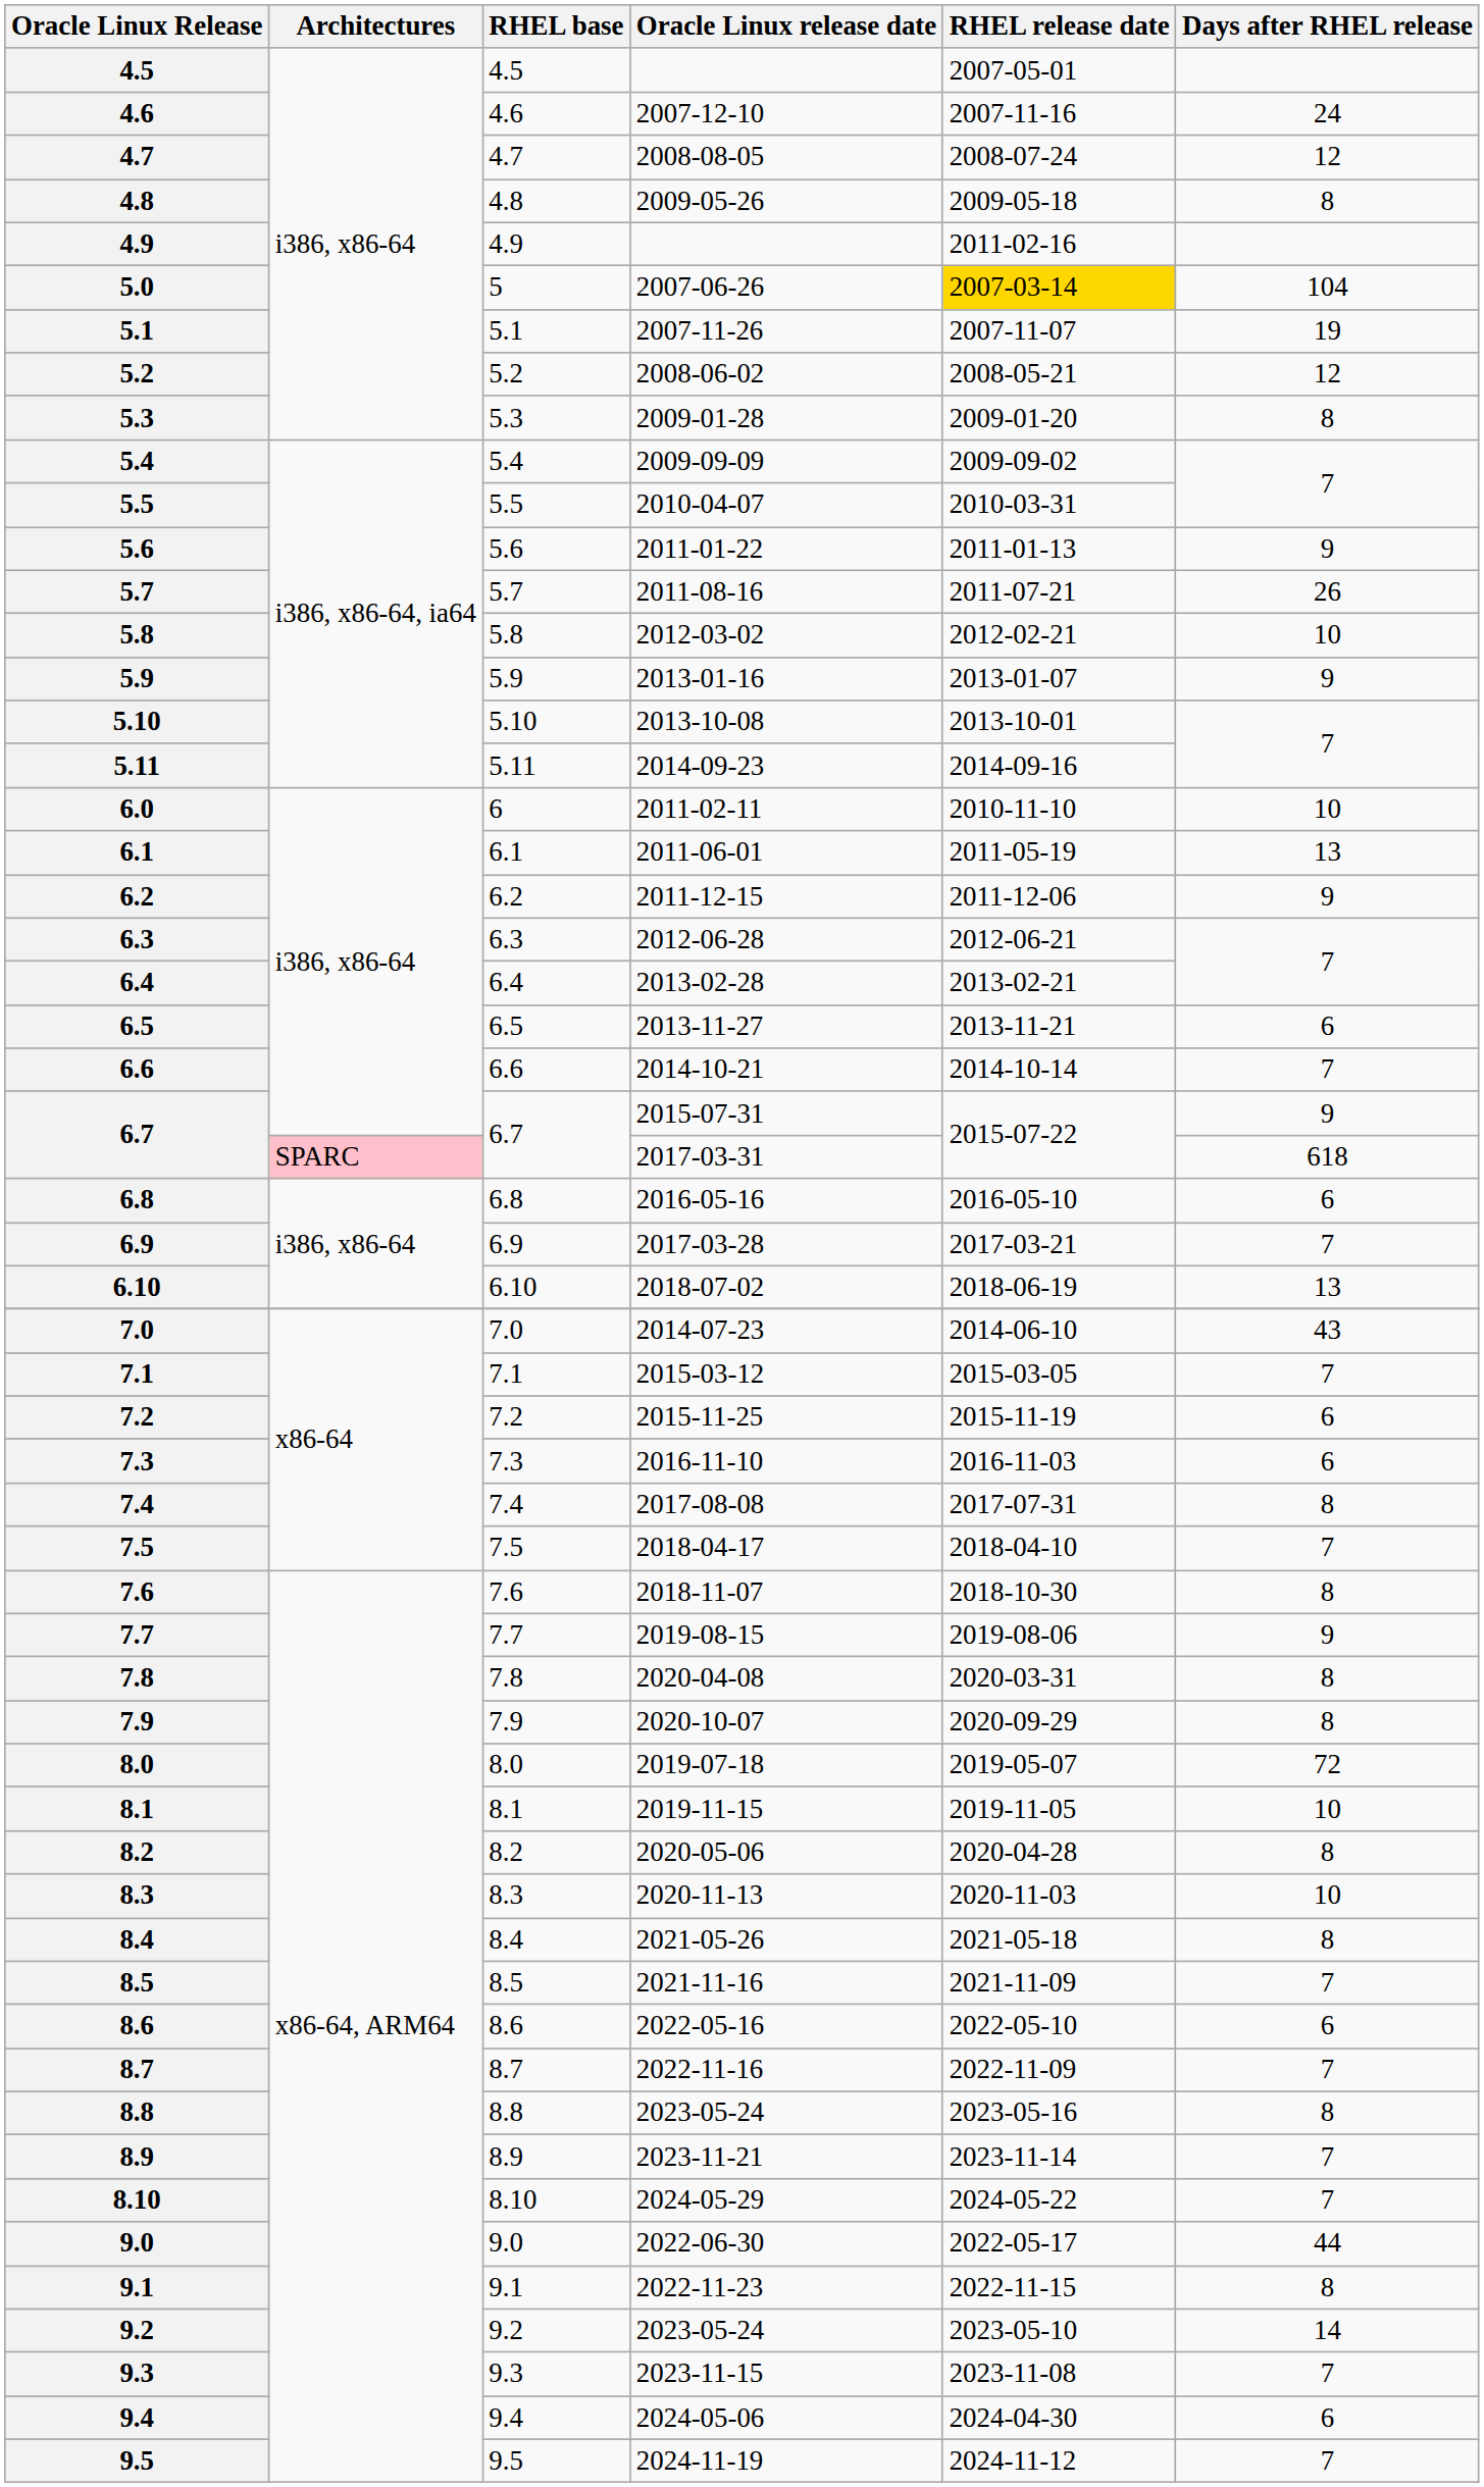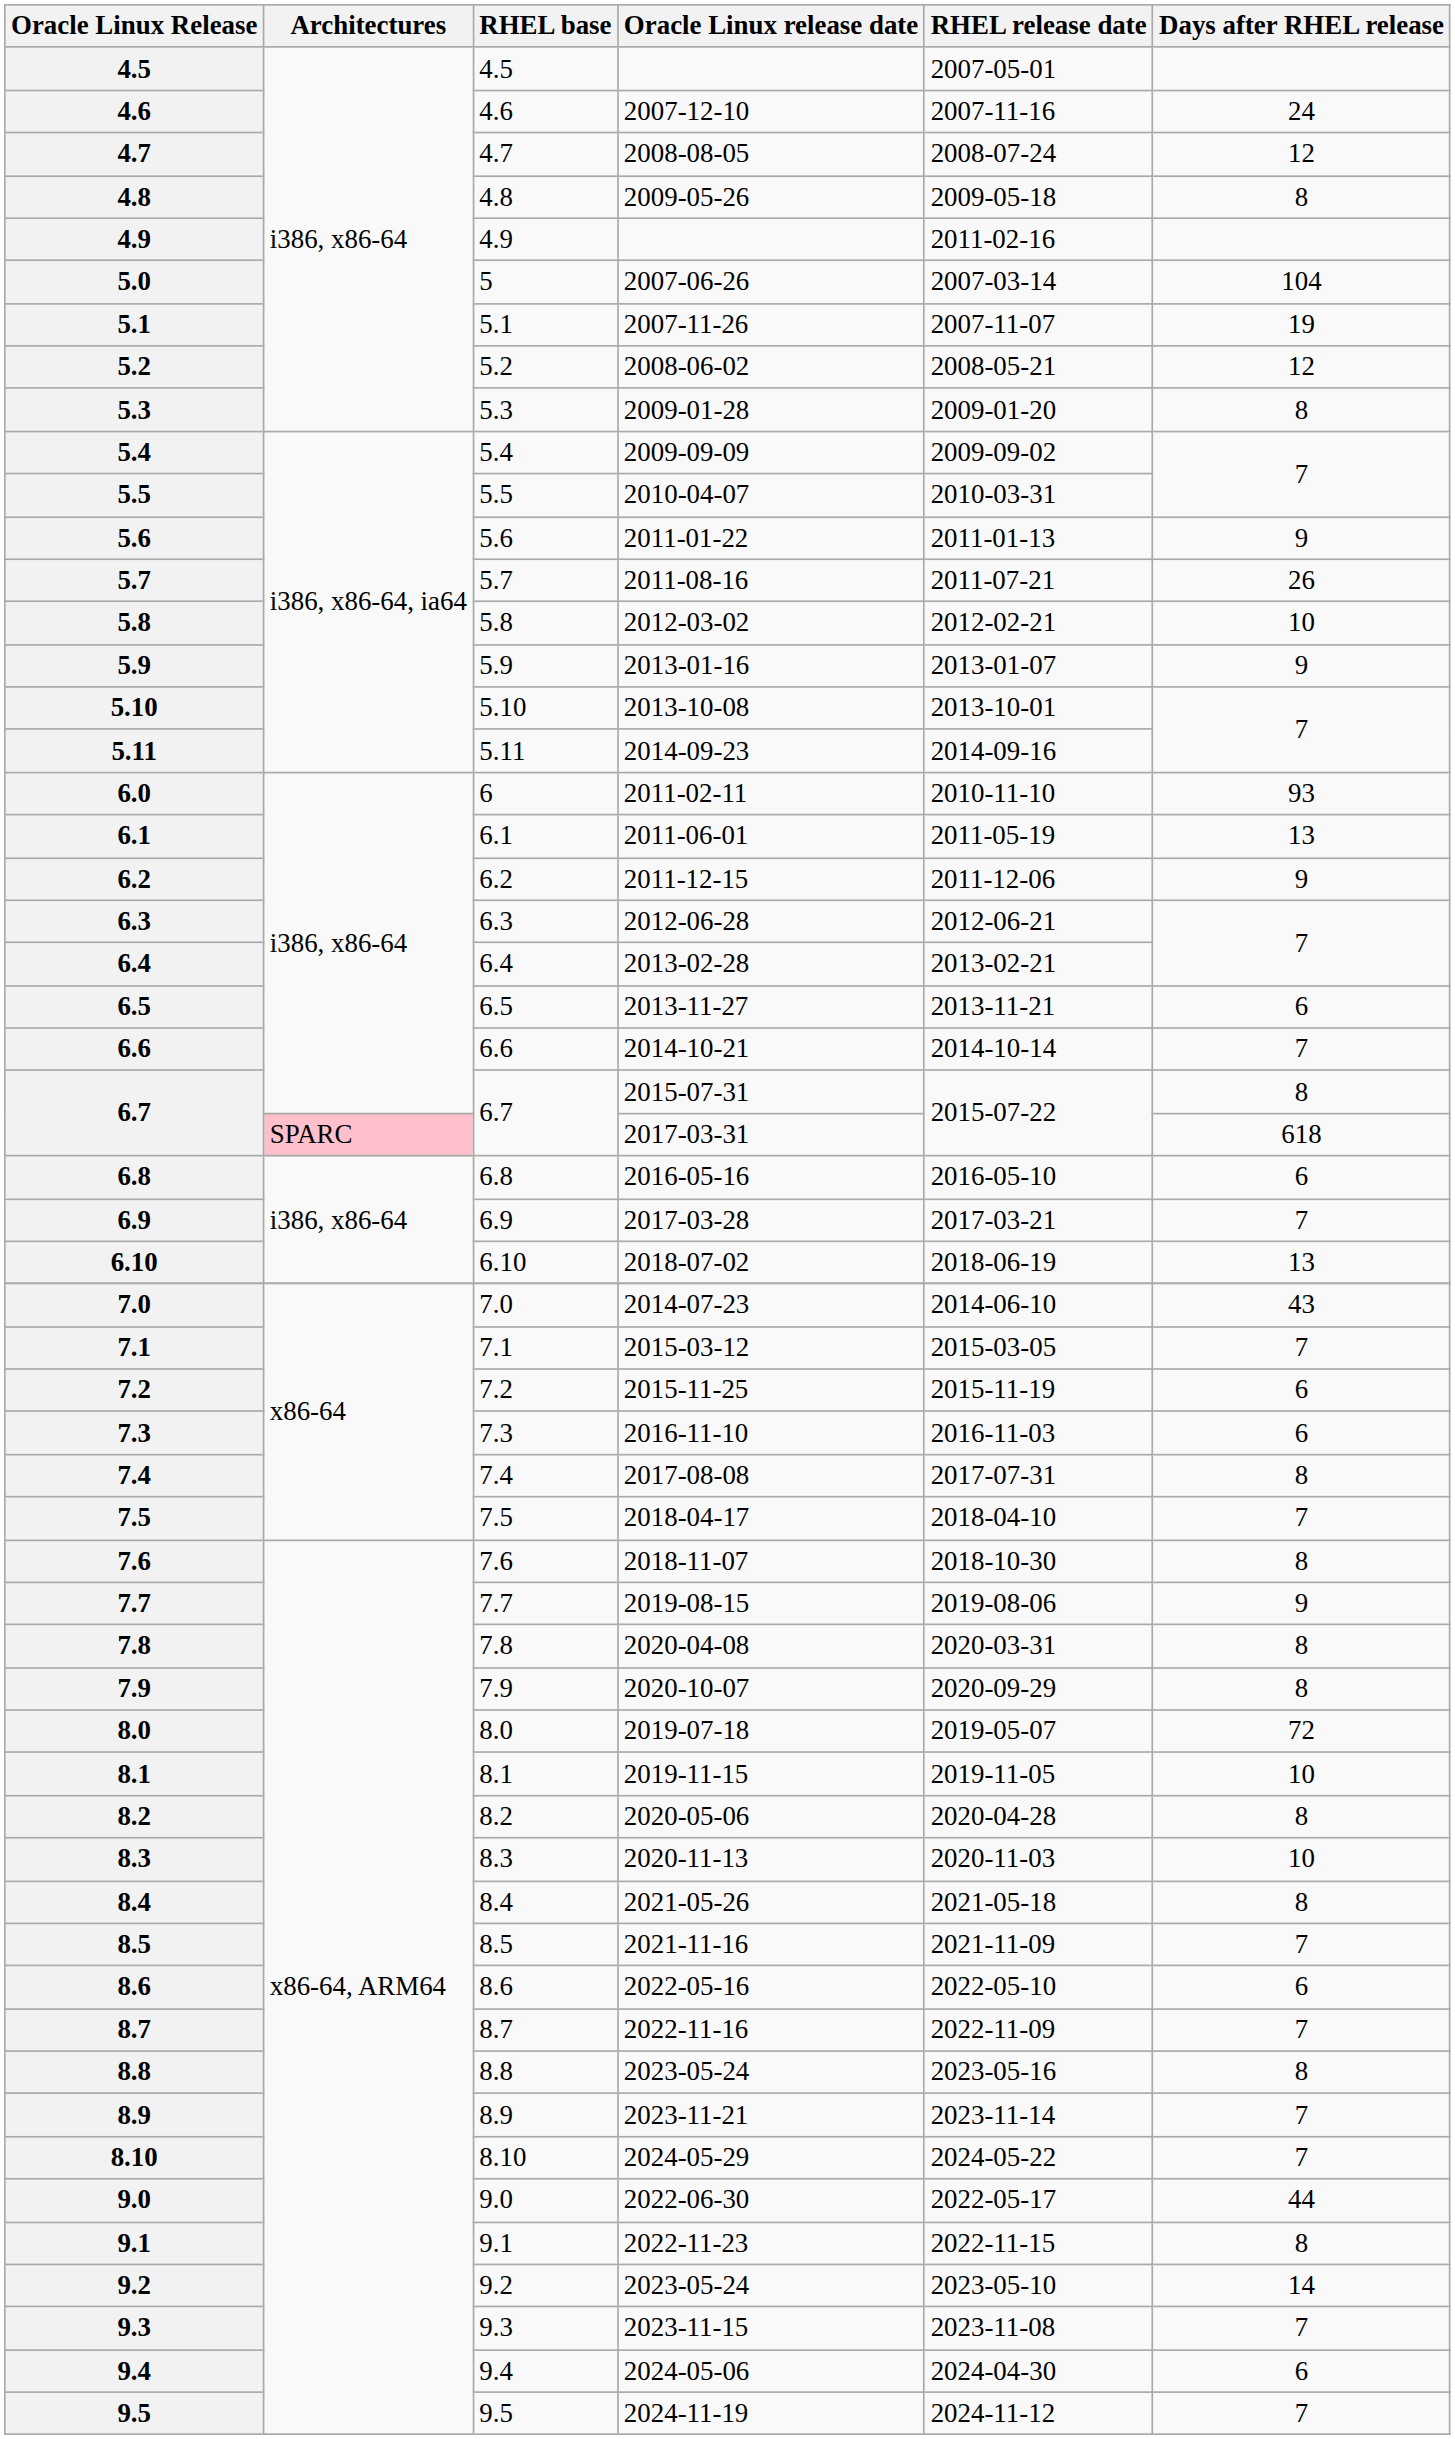5.0 | RHEL release date: gold background -> no background
6.0 | Days after RHEL release: 10 -> 93
6.7 / 2015-07-31 | Days after RHEL release: 9 -> 8
